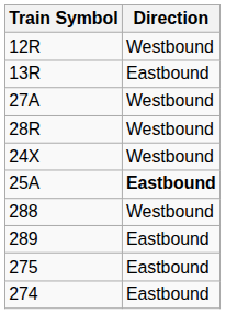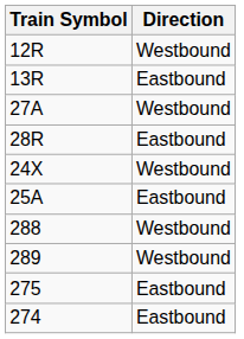28R | Direction: Westbound -> Eastbound
25A | Direction: bold -> normal
289 | Direction: Eastbound -> Westbound
